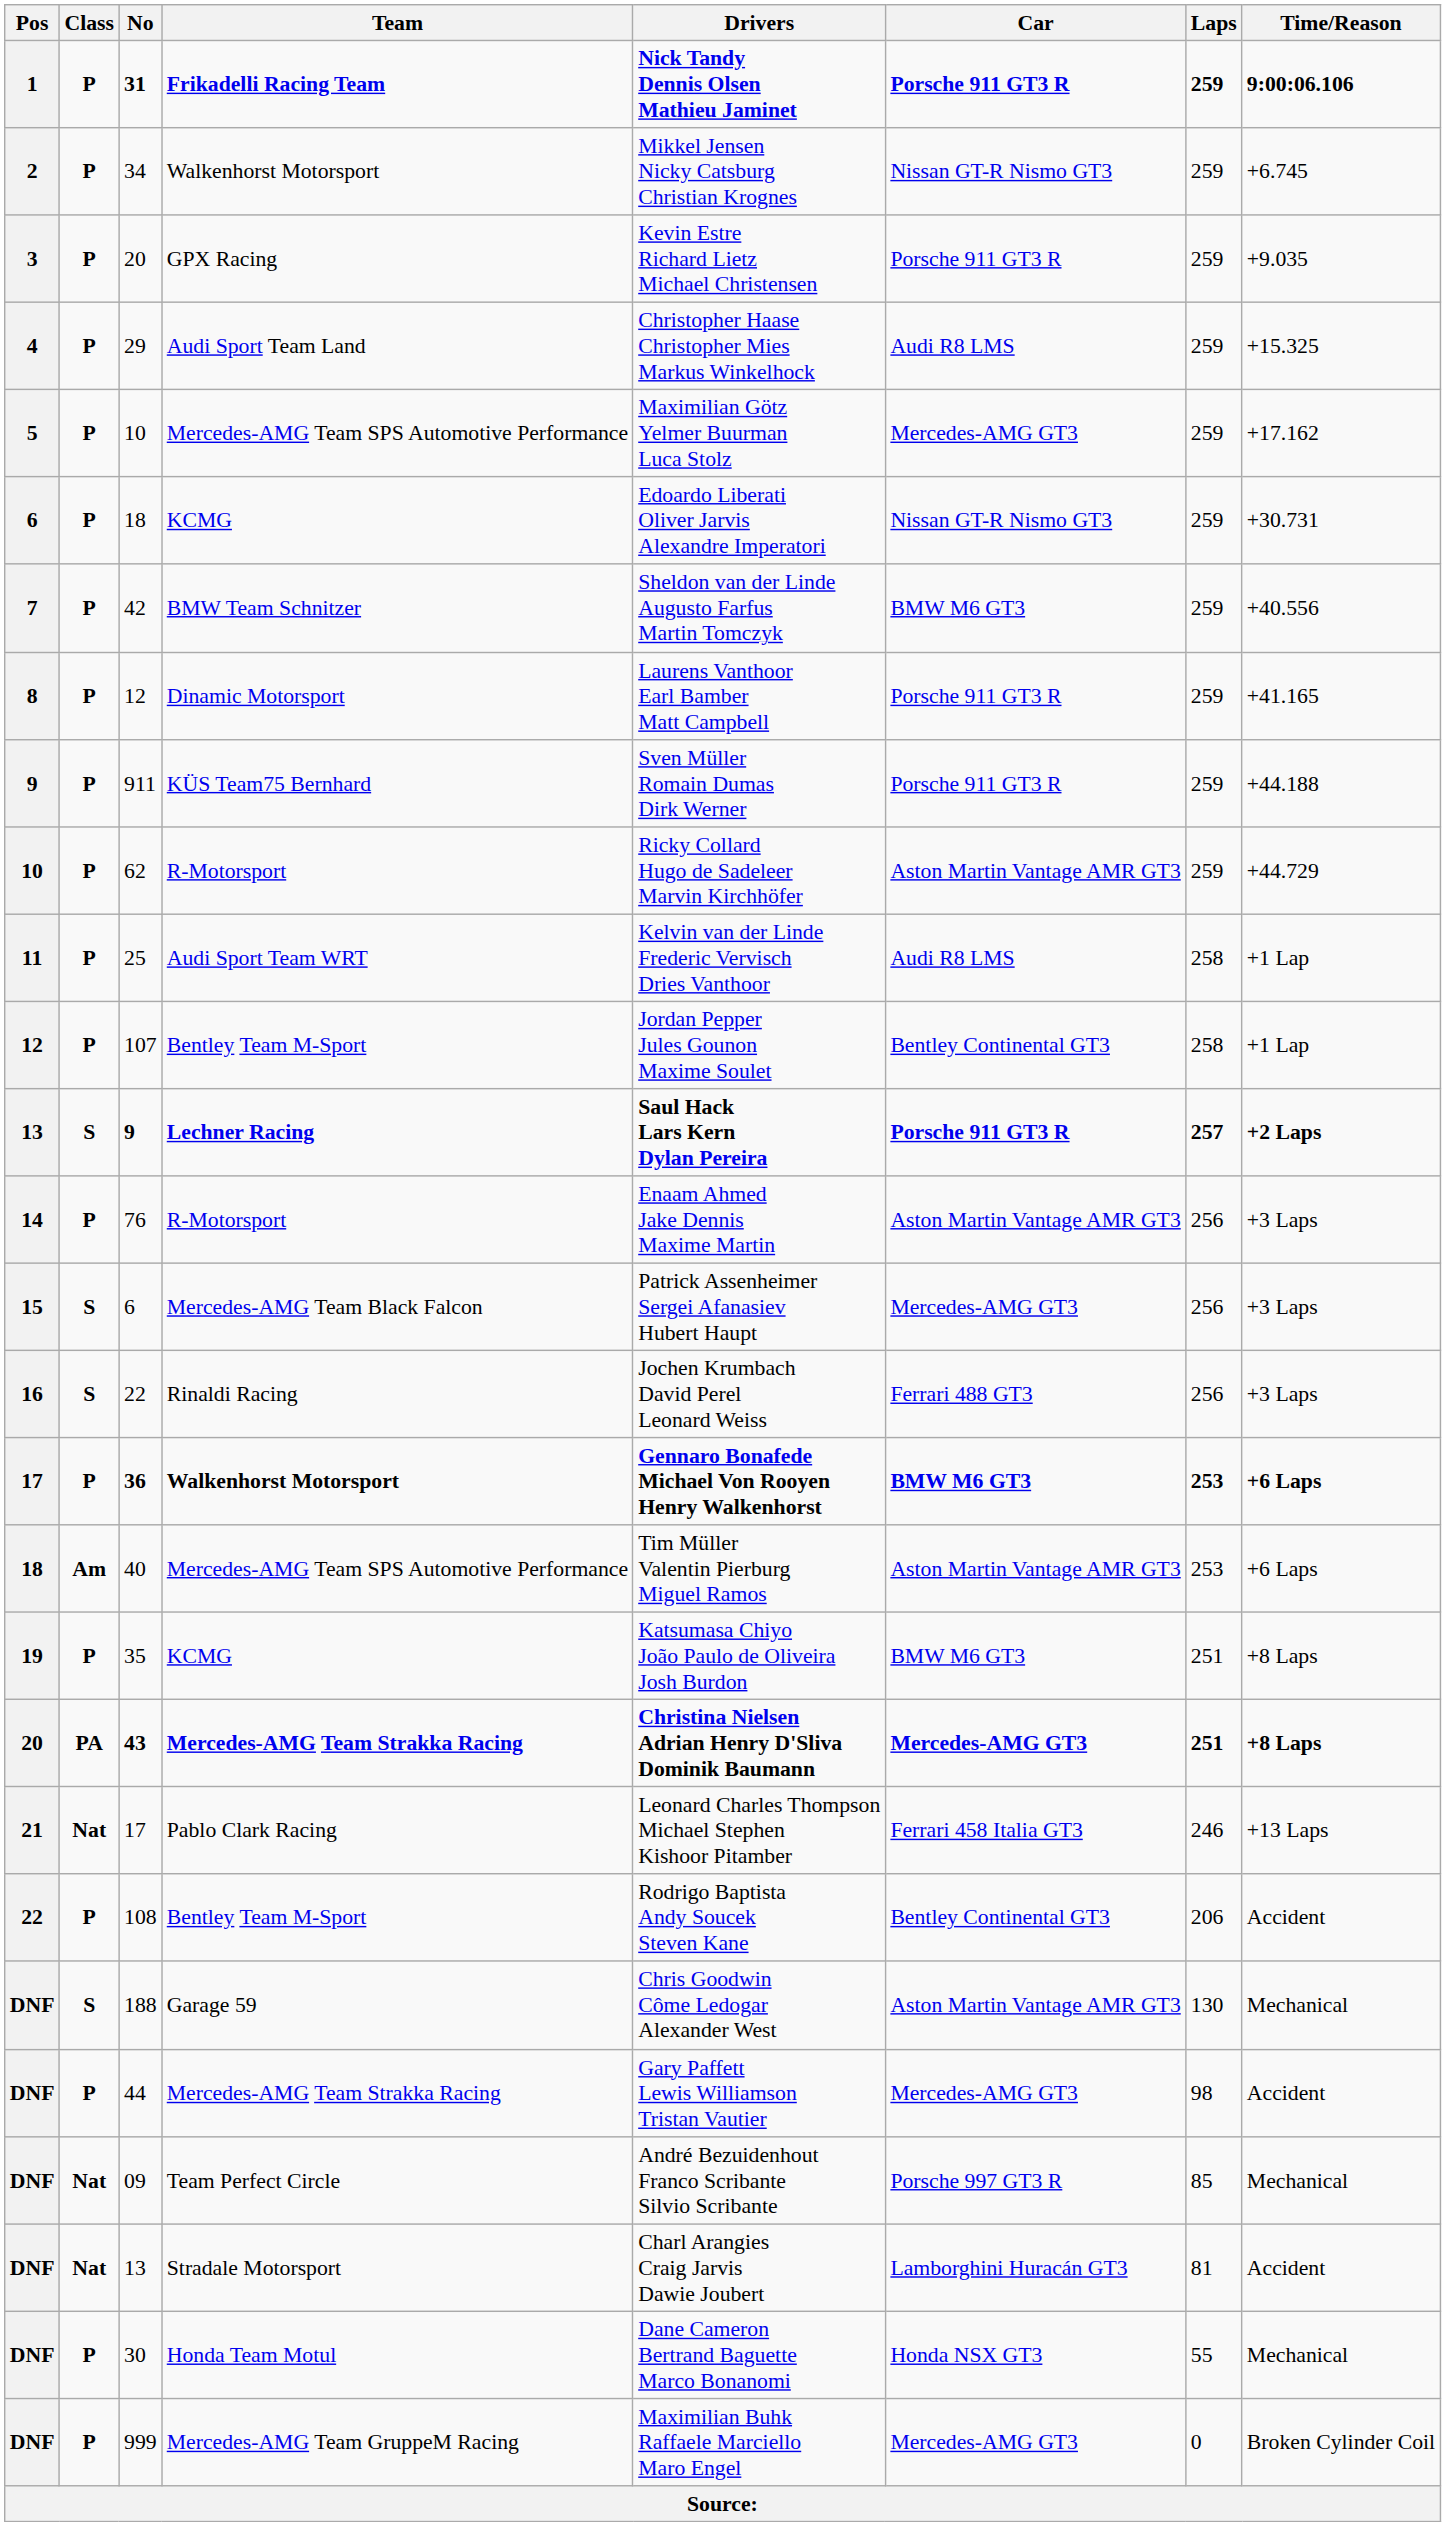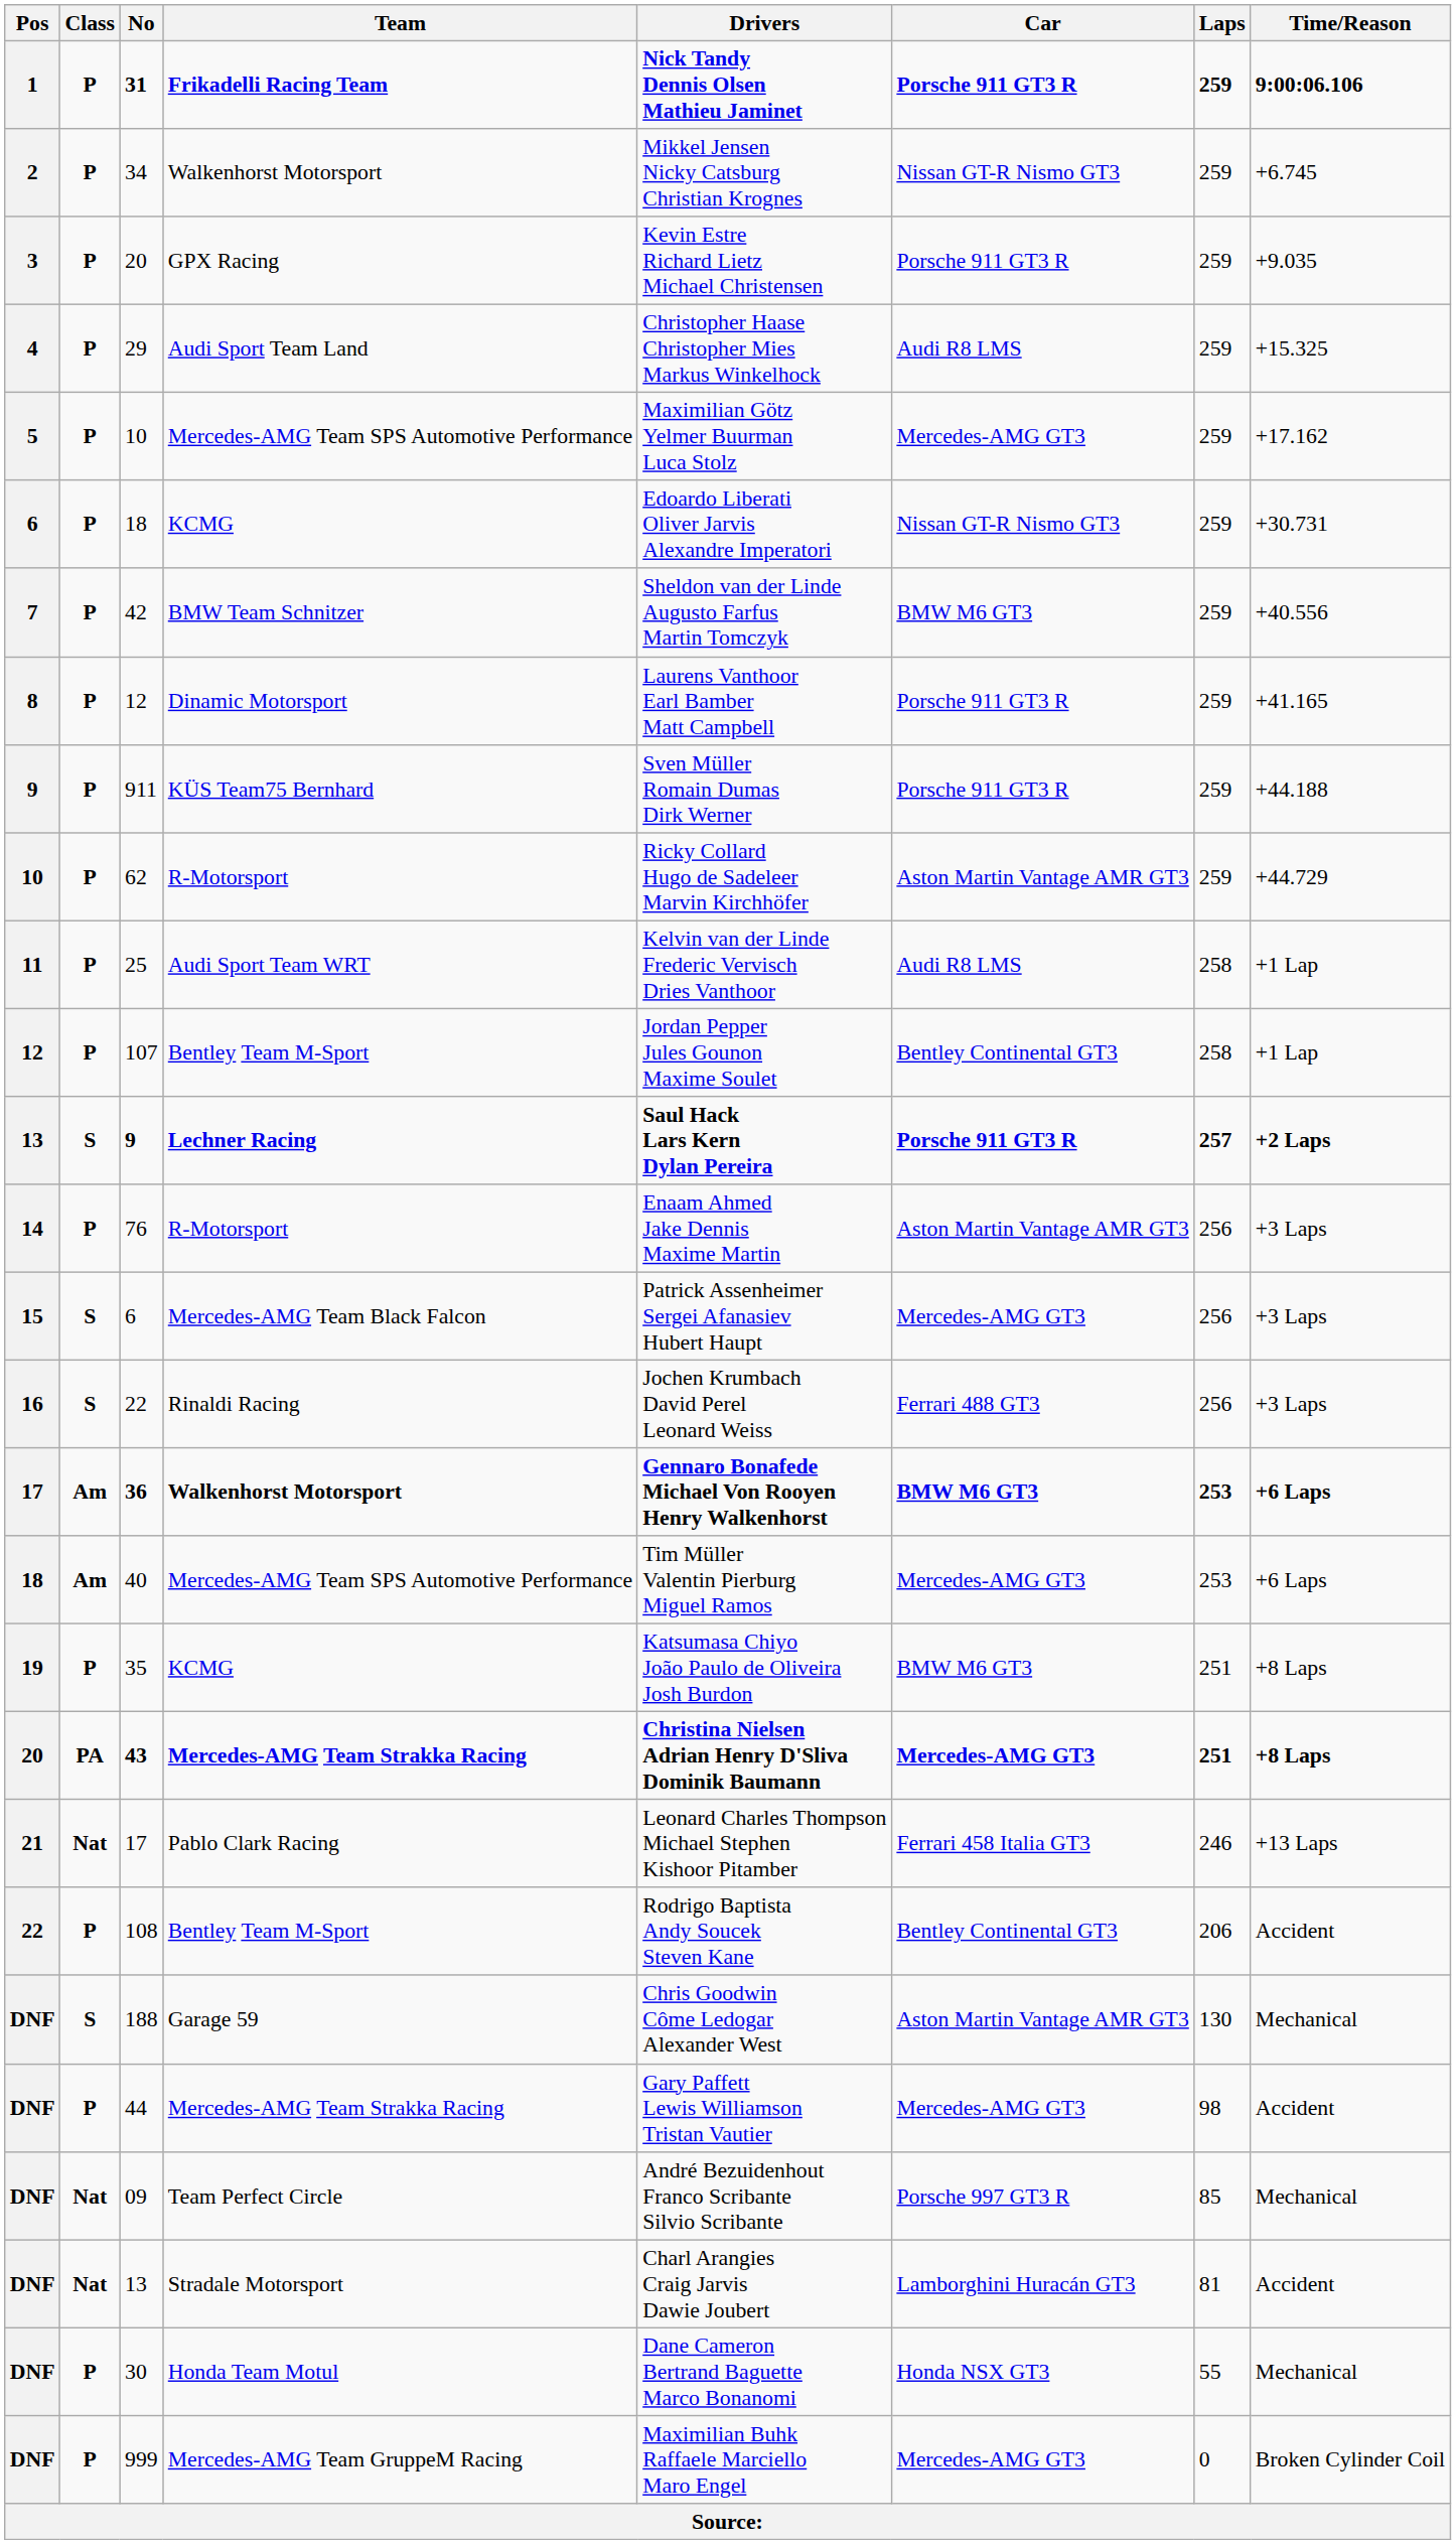36 | Class: P -> Am
40 | Car: Aston Martin Vantage AMR GT3 -> Mercedes-AMG GT3
